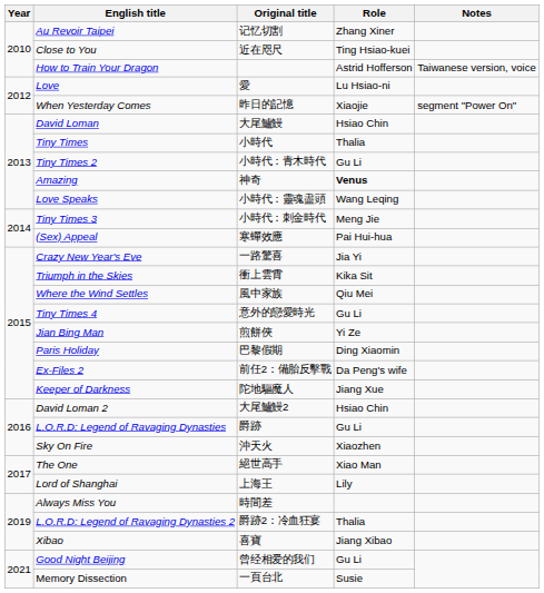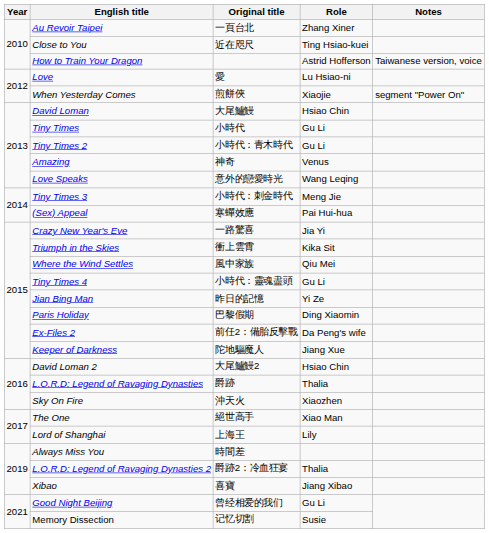Au Revoir Taipei | Original title: 记忆切割 -> 一頁台北
When Yesterday Comes | Original title: 昨日的記憶 -> 煎餅俠
Tiny Times | Role: Thalia -> Gu Li
Amazing | Role: bold -> normal
Love Speaks | Original title: 小時代：靈魂盡頭 -> 意外的戀愛時光
Tiny Times 4 | Original title: 意外的戀愛時光 -> 小時代：靈魂盡頭
Jian Bing Man | Original title: 煎餅俠 -> 昨日的記憶
L.O.R.D: Legend of Ravaging Dynasties | Role: Gu Li -> Thalia
Memory Dissection | Original title: 一頁台北 -> 记忆切割
